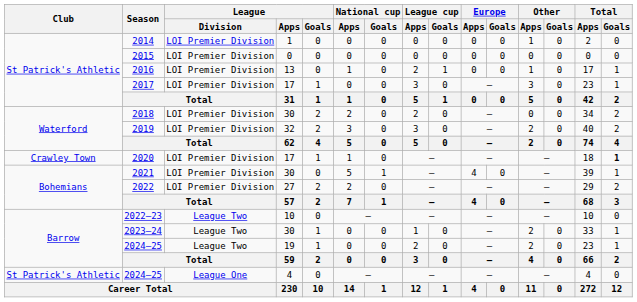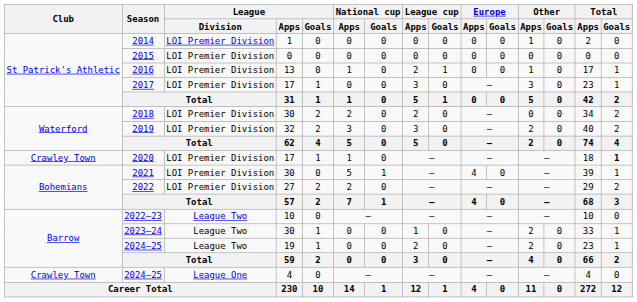2024–25 / 4 | Club: St Patrick's Athletic -> Crawley Town
